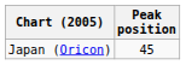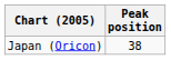Japan (Oricon) | Peak position: 45 -> 38
